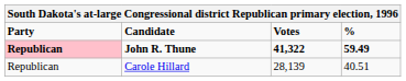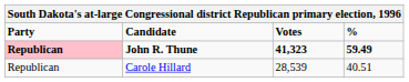John R. Thune | Votes: 41,322 -> 41,323
Carole Hillard | Votes: 28,139 -> 28,539
